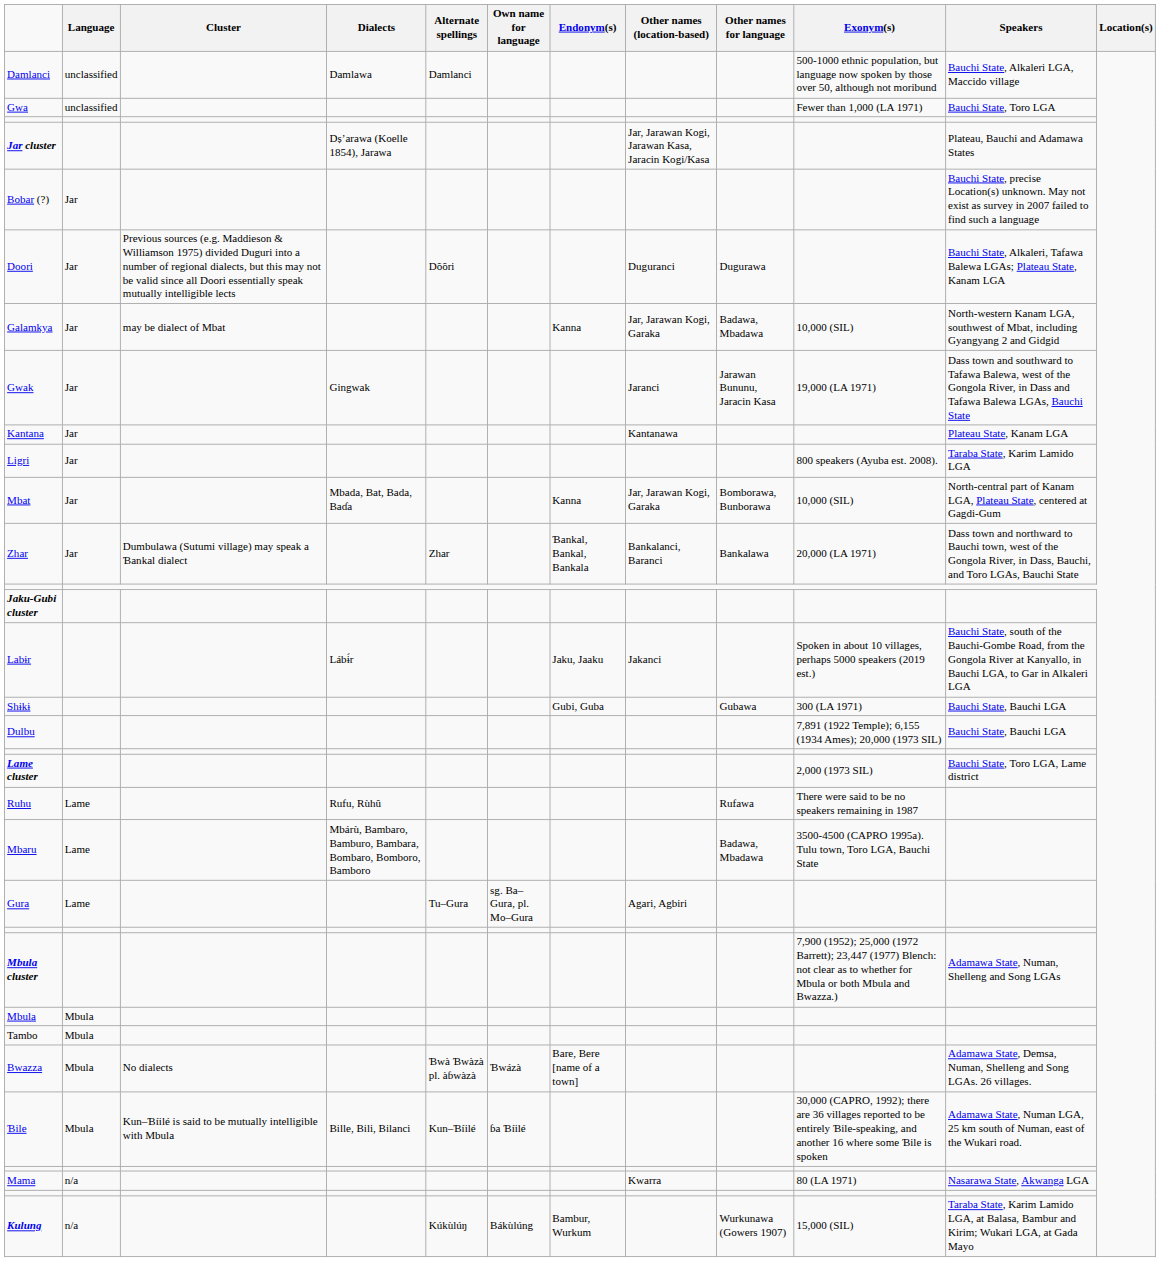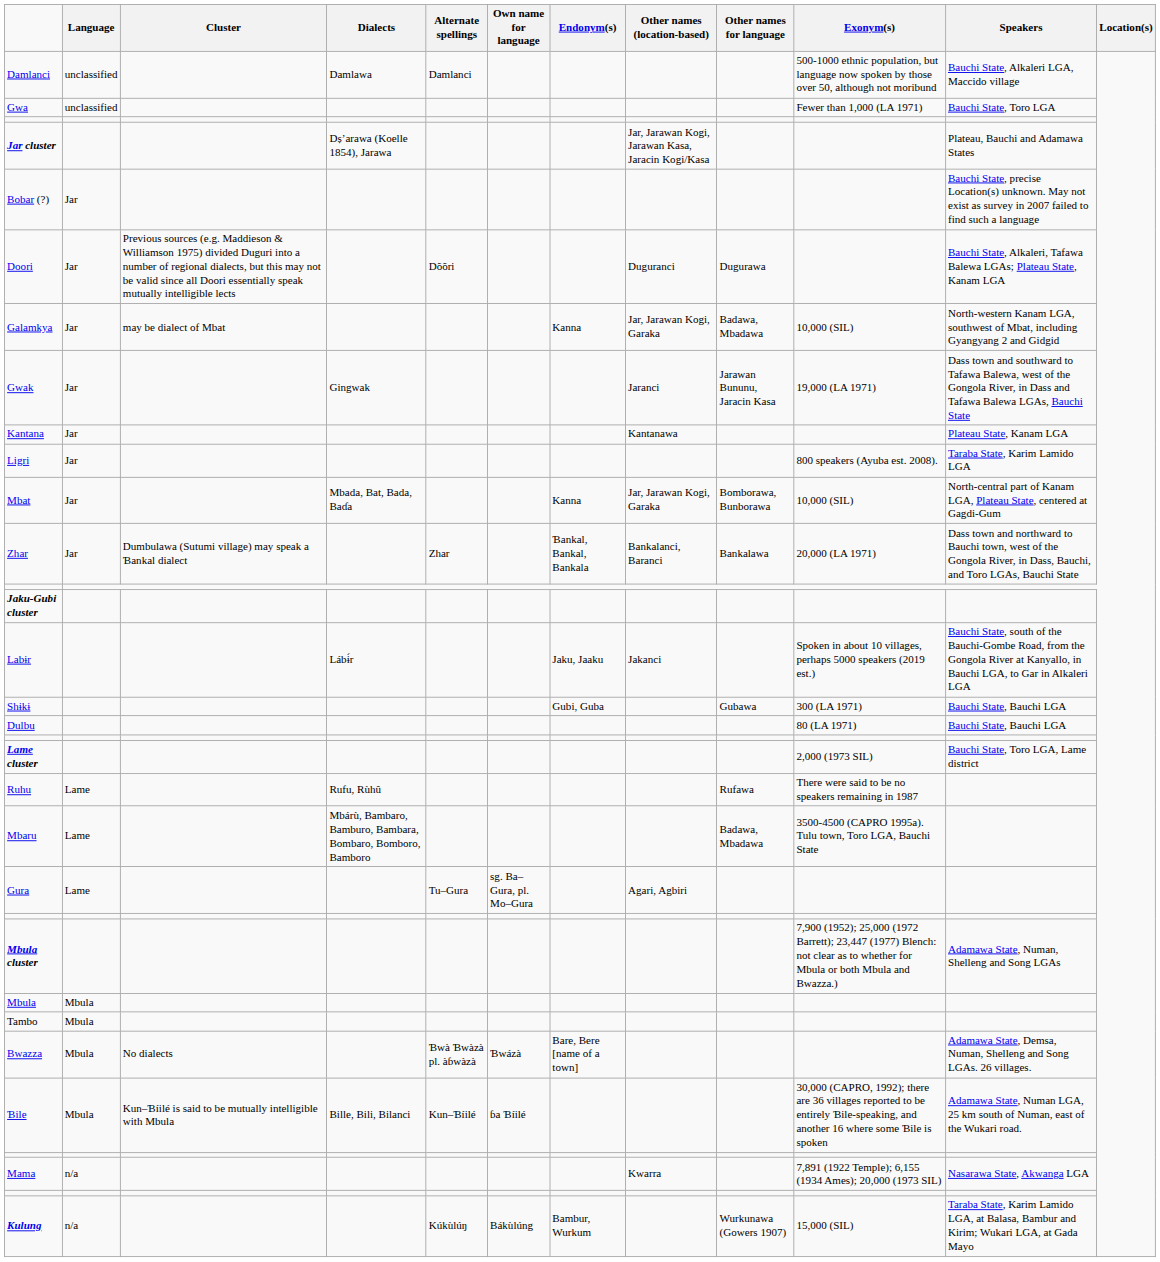Dulbu | Exonym(s): 7,891 (1922 Temple); 6,155 (1934 Ames); 20,000 (1973 SIL) -> 80 (LA 1971)
Mama | Exonym(s): 80 (LA 1971) -> 7,891 (1922 Temple); 6,155 (1934 Ames); 20,000 (1973 SIL)
